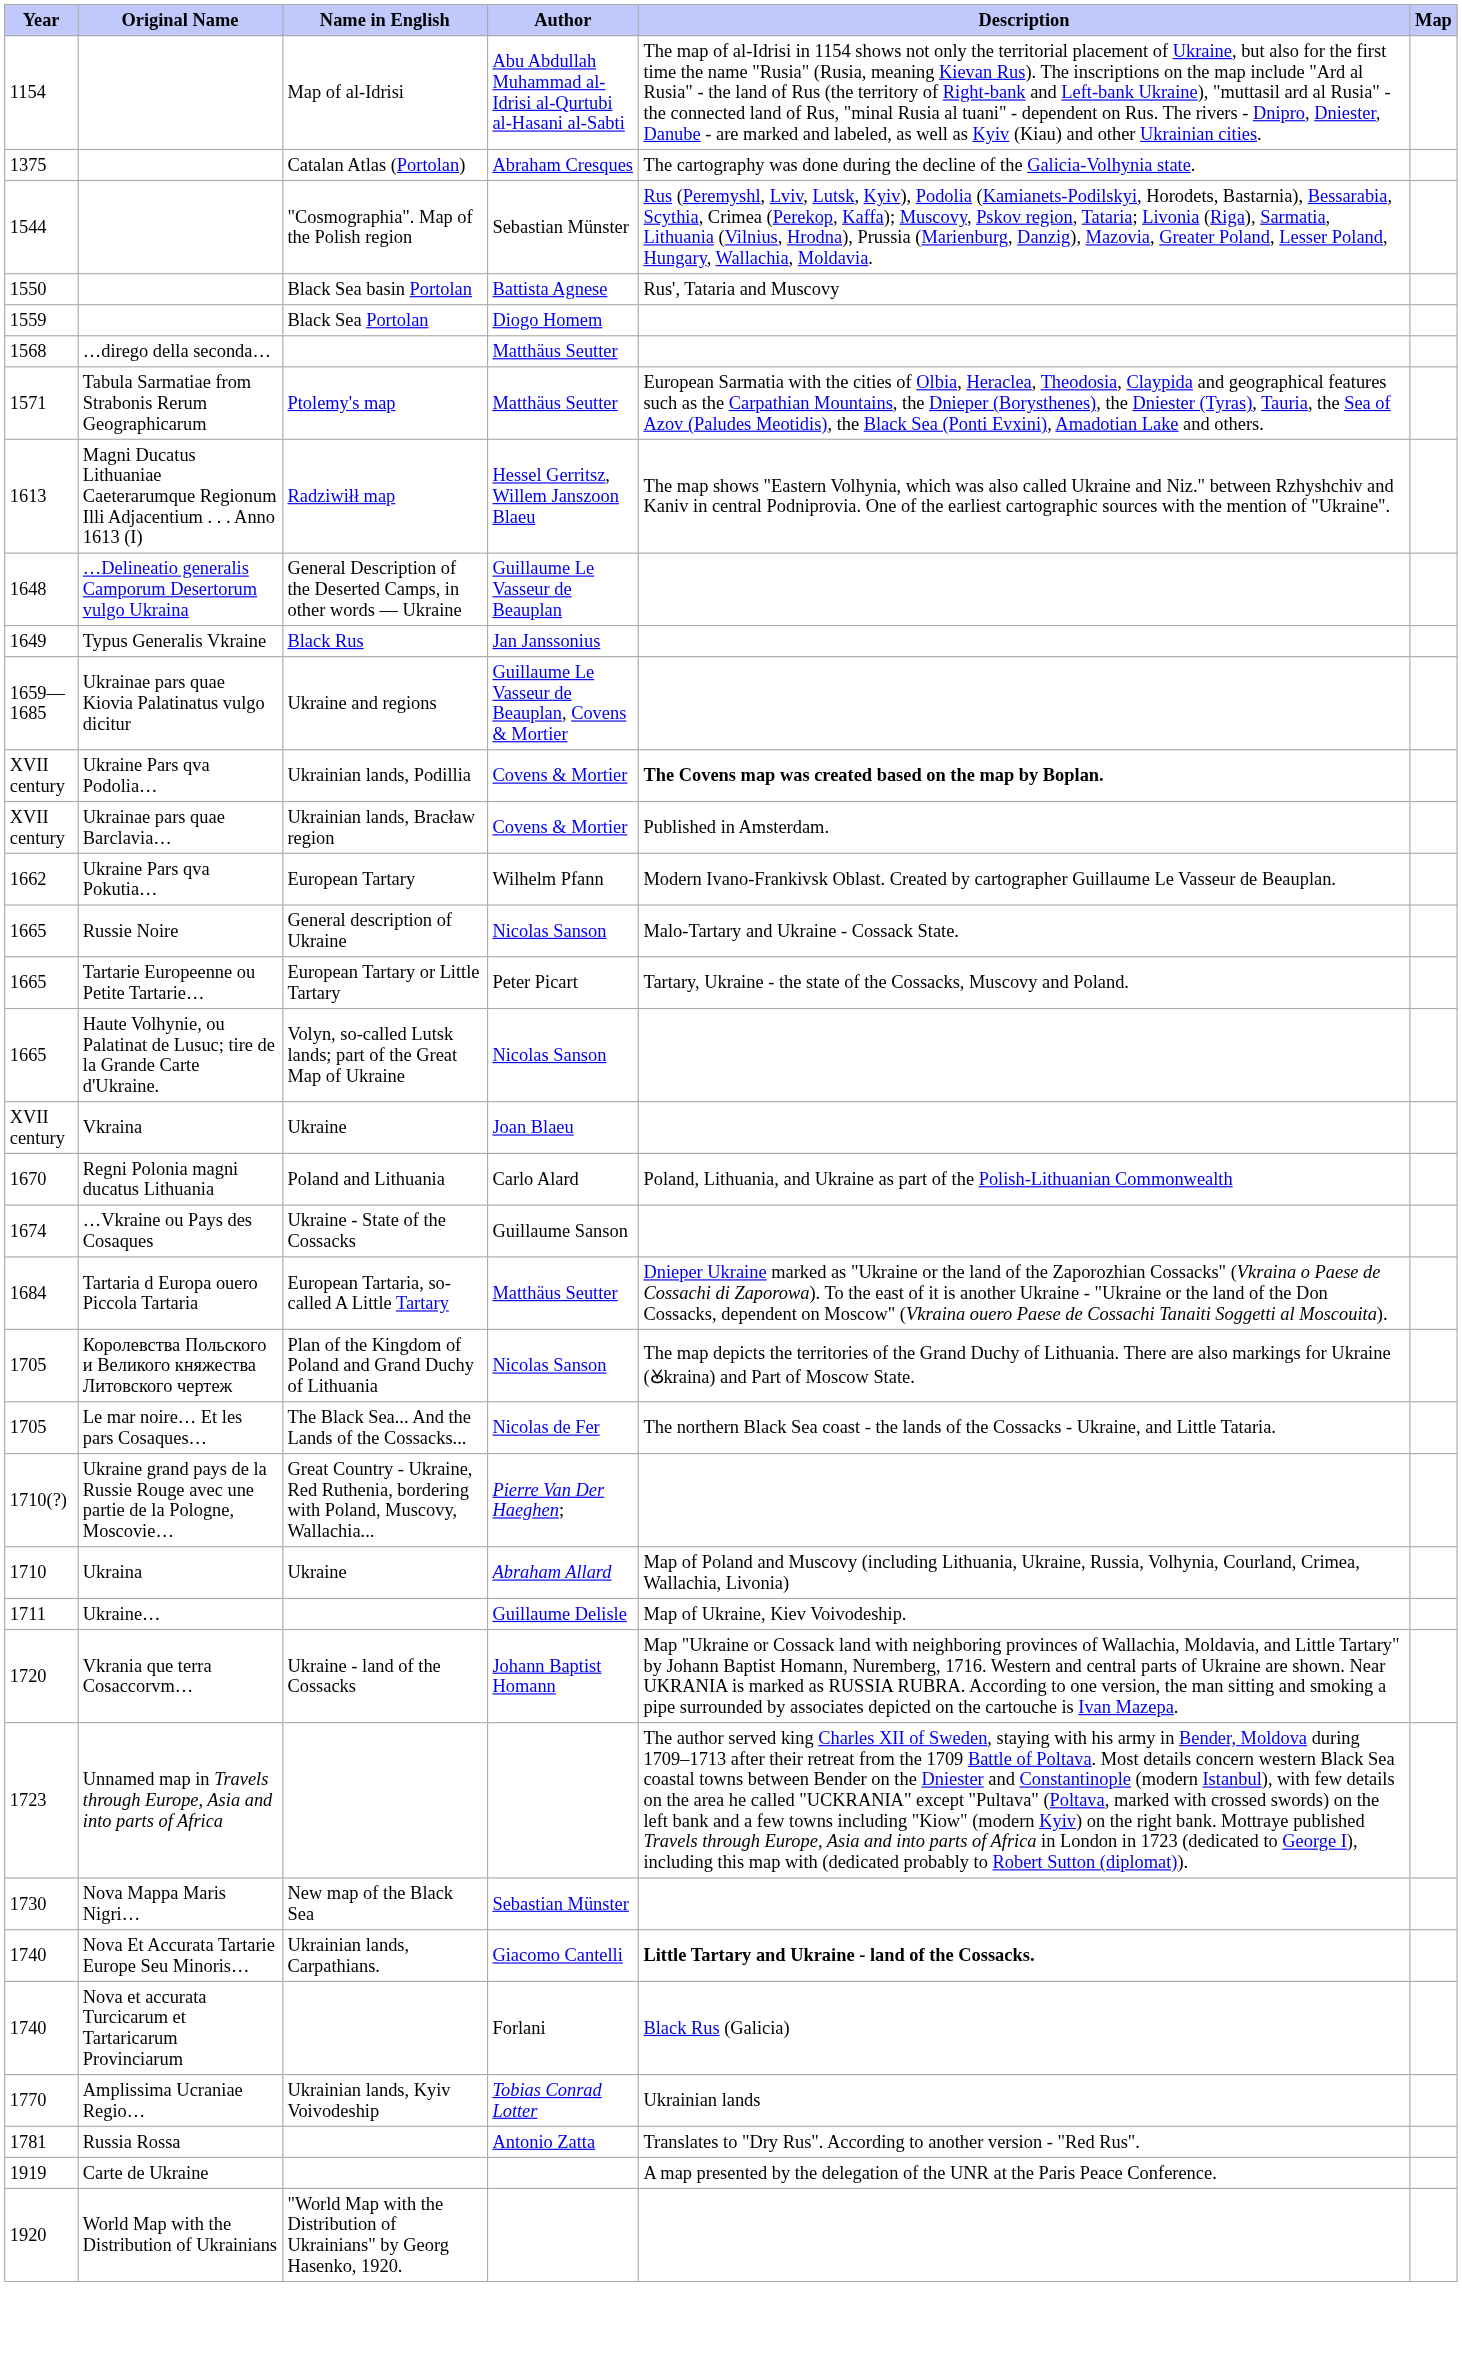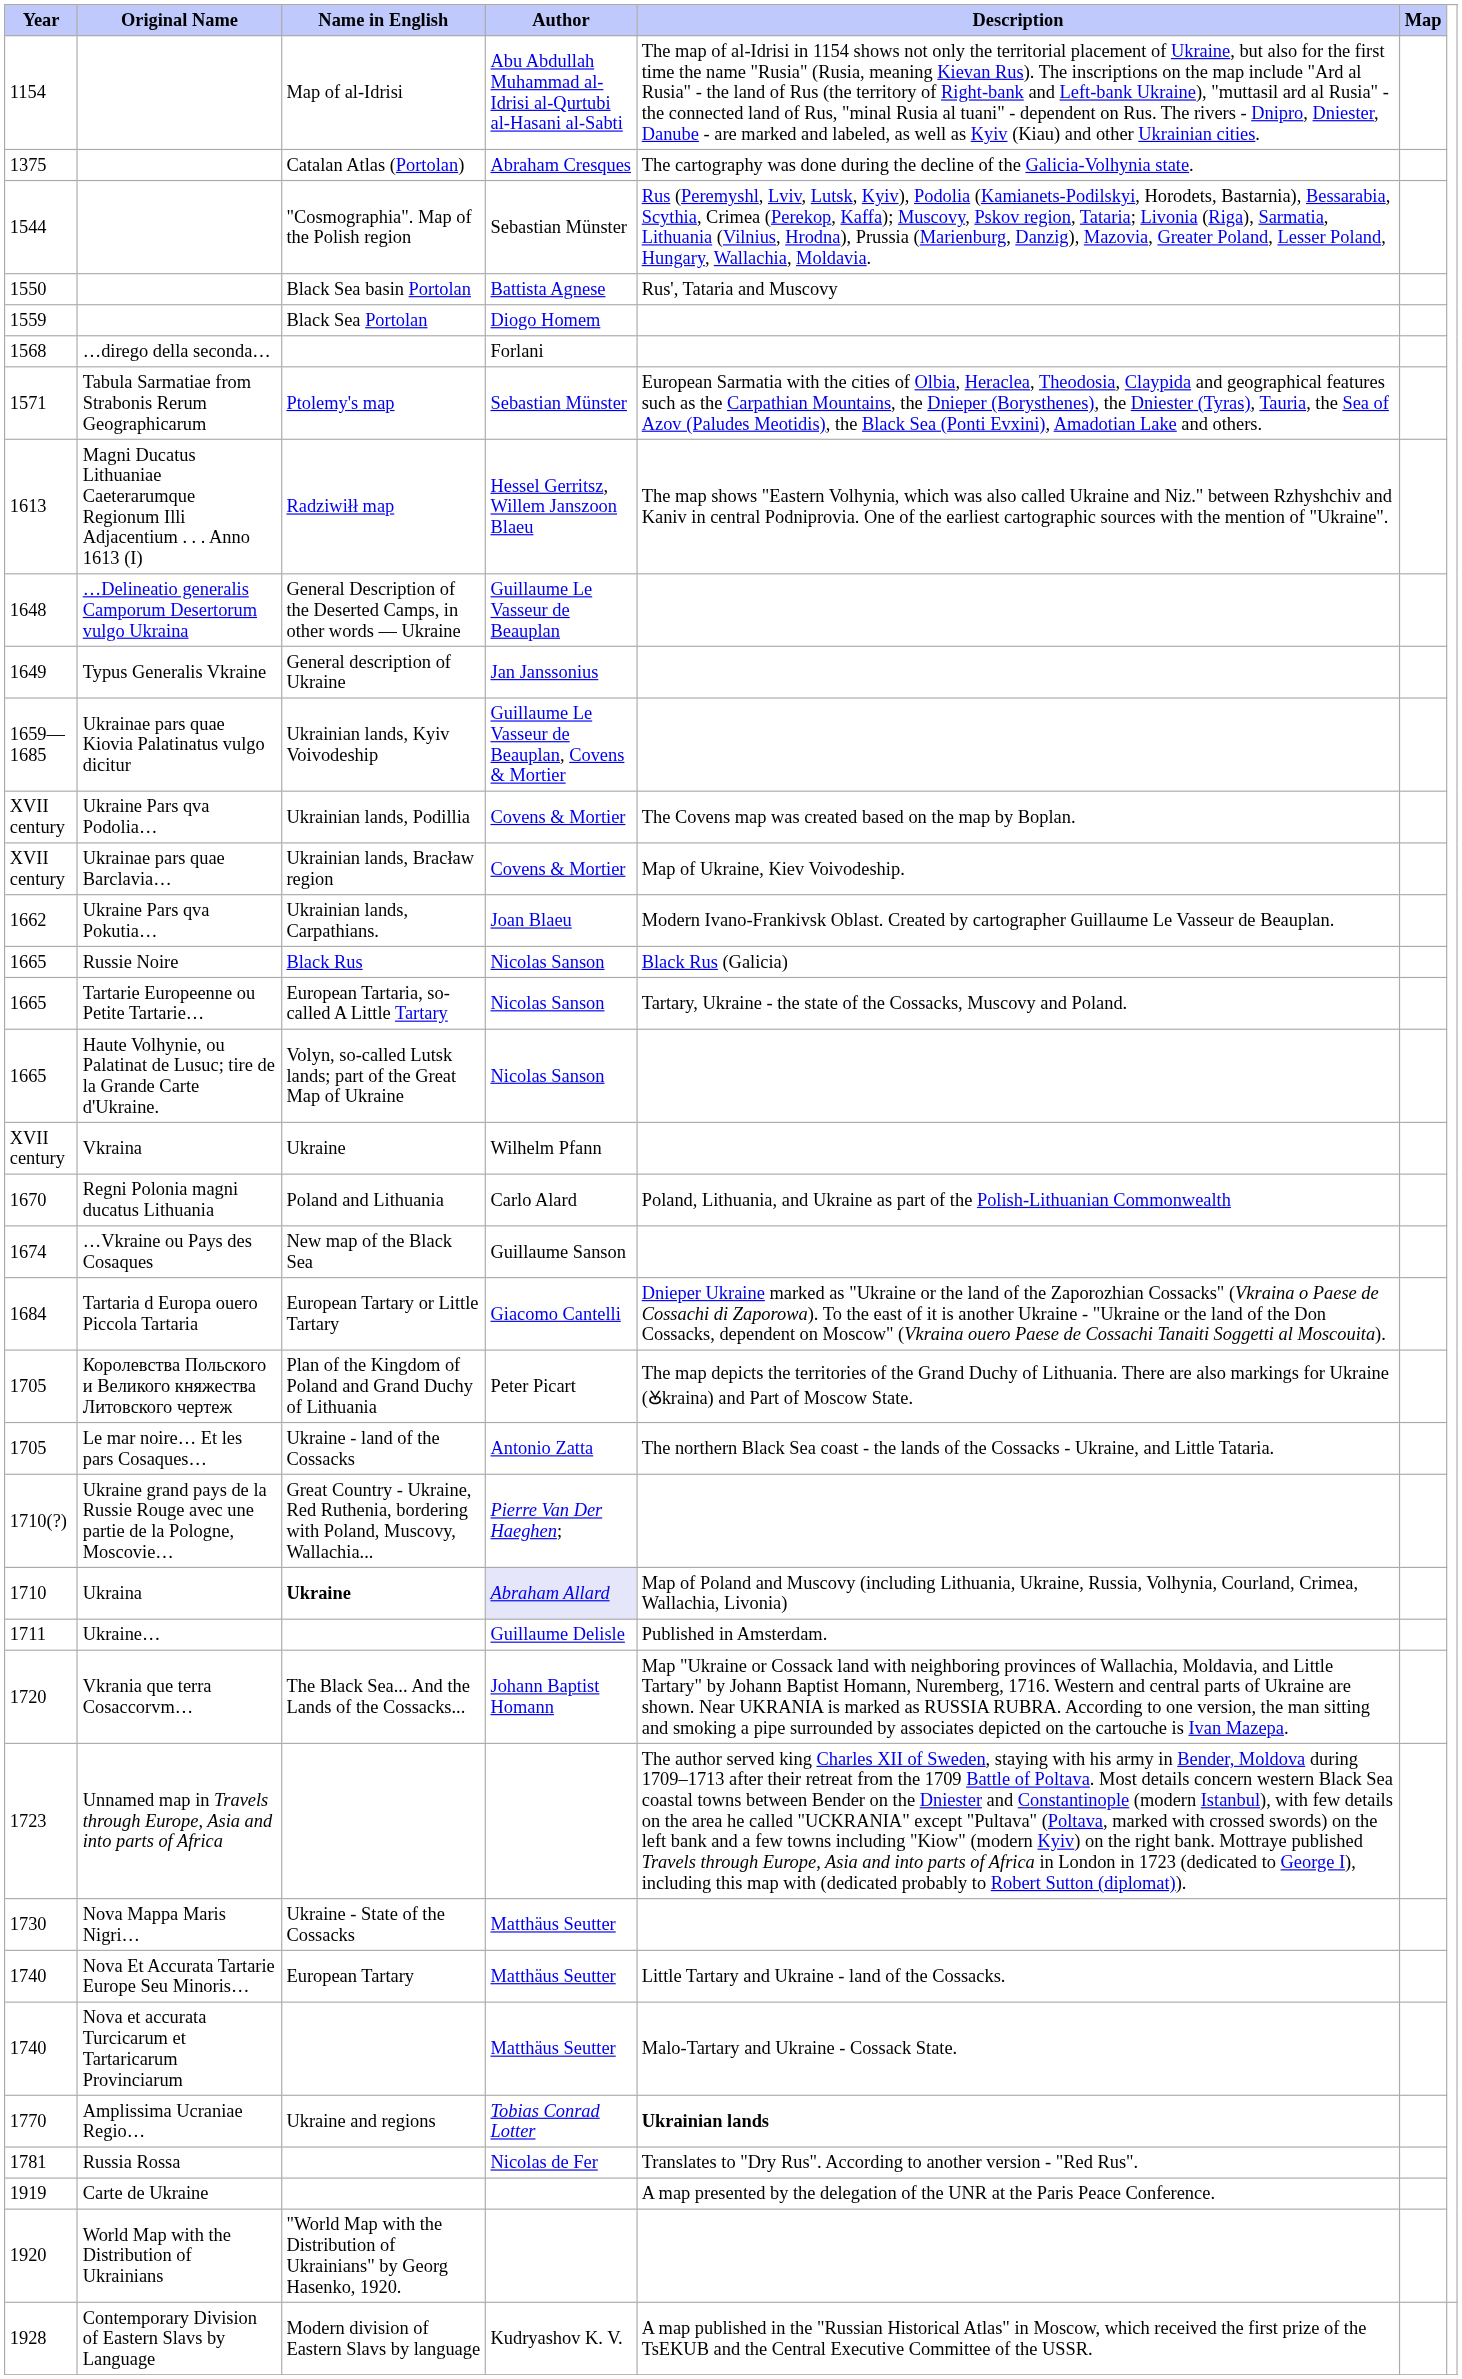…dirego della seconda… | Author: Matthäus Seutter -> Forlani
Tabula Sarmatiae from Strabonis Rerum Geographicarum | Author: Matthäus Seutter -> Sebastian Münster
Typus Generalis Vkraine | Name in English: Black Rus -> General description of Ukraine
Ukrainae pars quae Kiovia Palatinatus vulgo dicitur | Name in English: Ukraine and regions -> Ukrainian lands, Kyiv Voivodeship
Ukraine Pars qva Podolia… | Description: bold -> normal
Ukrainae pars quae Barclavia… | Description: Published in Amsterdam. -> Map of Ukraine, Kiev Voivodeship.
Ukraine Pars qva Pokutia… | Name in English: European Tartary -> Ukrainian lands, Carpathians.
Ukraine Pars qva Pokutia… | Author: Wilhelm Pfann -> Joan Blaeu
Russie Noire | Name in English: General description of Ukraine -> Black Rus
Russie Noire | Description: Malo-Tartary and Ukraine - Cossack State. -> Black Rus (Galicia)
Tartarie Europeenne ou Petite Tartarie… | Name in English: European Tartary or Little Tartary -> European Tartaria, so-called A Little Tartary
Tartarie Europeenne ou Petite Tartarie… | Author: Peter Picart -> Nicolas Sanson
Vkraina | Author: Joan Blaeu -> Wilhelm Pfann
…Vkraine ou Pays des Cosaques | Name in English: Ukraine - State of the Cossacks -> New map of the Black Sea
Tartaria d Europa ouero Piccola Tartaria | Name in English: European Tartaria, so-called A Little Tartary -> European Tartary or Little Tartary
Tartaria d Europa ouero Piccola Tartaria | Author: Matthäus Seutter -> Giacomo Cantelli
Королевства Польского и Великого княжества Литовского чертеж | Author: Nicolas Sanson -> Peter Picart
Le mar noire… Et les pars Cosaques… | Name in English: The Black Sea... And the Lands of the Cossacks... -> Ukraine - land of the Cossacks
Le mar noire… Et les pars Cosaques… | Author: Nicolas de Fer -> Antonio Zatta
Ukraina | Name in English: normal -> bold
Ukraina | Author: no background -> lavender background
Ukraine… | Description: Map of Ukraine, Kiev Voivodeship. -> Published in Amsterdam.
Vkrania que terra Cosaccorvm… | Name in English: Ukraine - land of the Cossacks -> The Black Sea... And the Lands of the Cossacks...
Nova Mappa Maris Nigri… | Name in English: New map of the Black Sea -> Ukraine - State of the Cossacks
Nova Mappa Maris Nigri… | Author: Sebastian Münster -> Matthäus Seutter
Nova Et Accurata Tartarie Europe Seu Minoris… | Name in English: Ukrainian lands, Carpathians. -> European Tartary
Nova Et Accurata Tartarie Europe Seu Minoris… | Author: Giacomo Cantelli -> Matthäus Seutter
Nova Et Accurata Tartarie Europe Seu Minoris… | Description: bold -> normal
Nova et accurata Turcicarum et Tartaricarum Provinciarum | Author: Forlani -> Matthäus Seutter
Nova et accurata Turcicarum et Tartaricarum Provinciarum | Description: Black Rus (Galicia) -> Malo-Tartary and Ukraine - Cossack State.
Amplissima Ucraniae Regio… | Name in English: Ukrainian lands, Kyiv Voivodeship -> Ukraine and regions
Amplissima Ucraniae Regio… | Description: normal -> bold
Russia Rossa | Author: Antonio Zatta -> Nicolas de Fer
+ row: 1928 | Contemporary Division of Eastern Slavs by Language | Modern division of Eastern Slavs by language | Kudryashov K. V. | A map published in the "Russian Historical Atlas" in Moscow, which received the first prize of the TsEKUB and the Central Executive Committee of the USSR.
